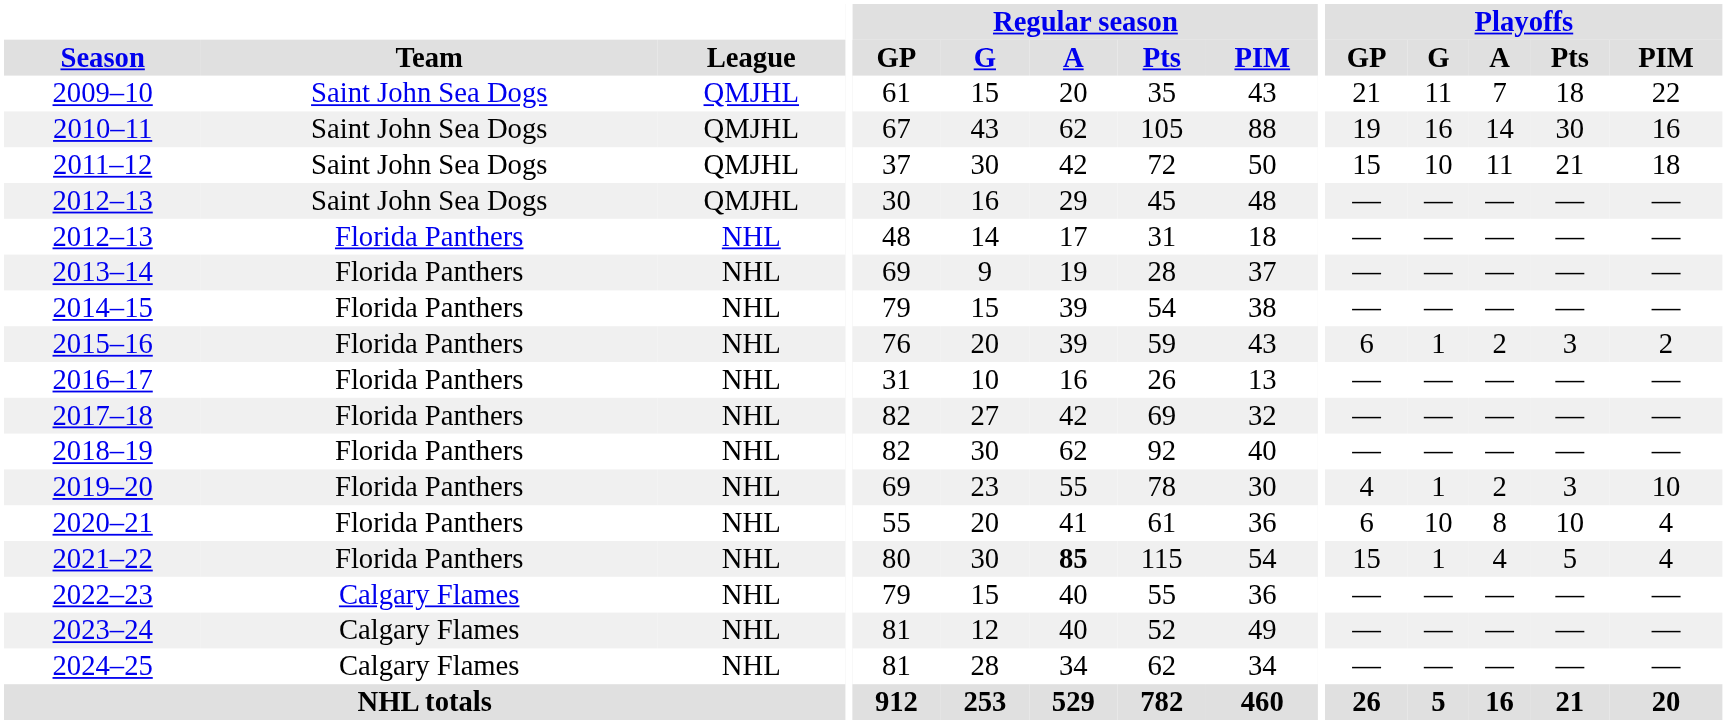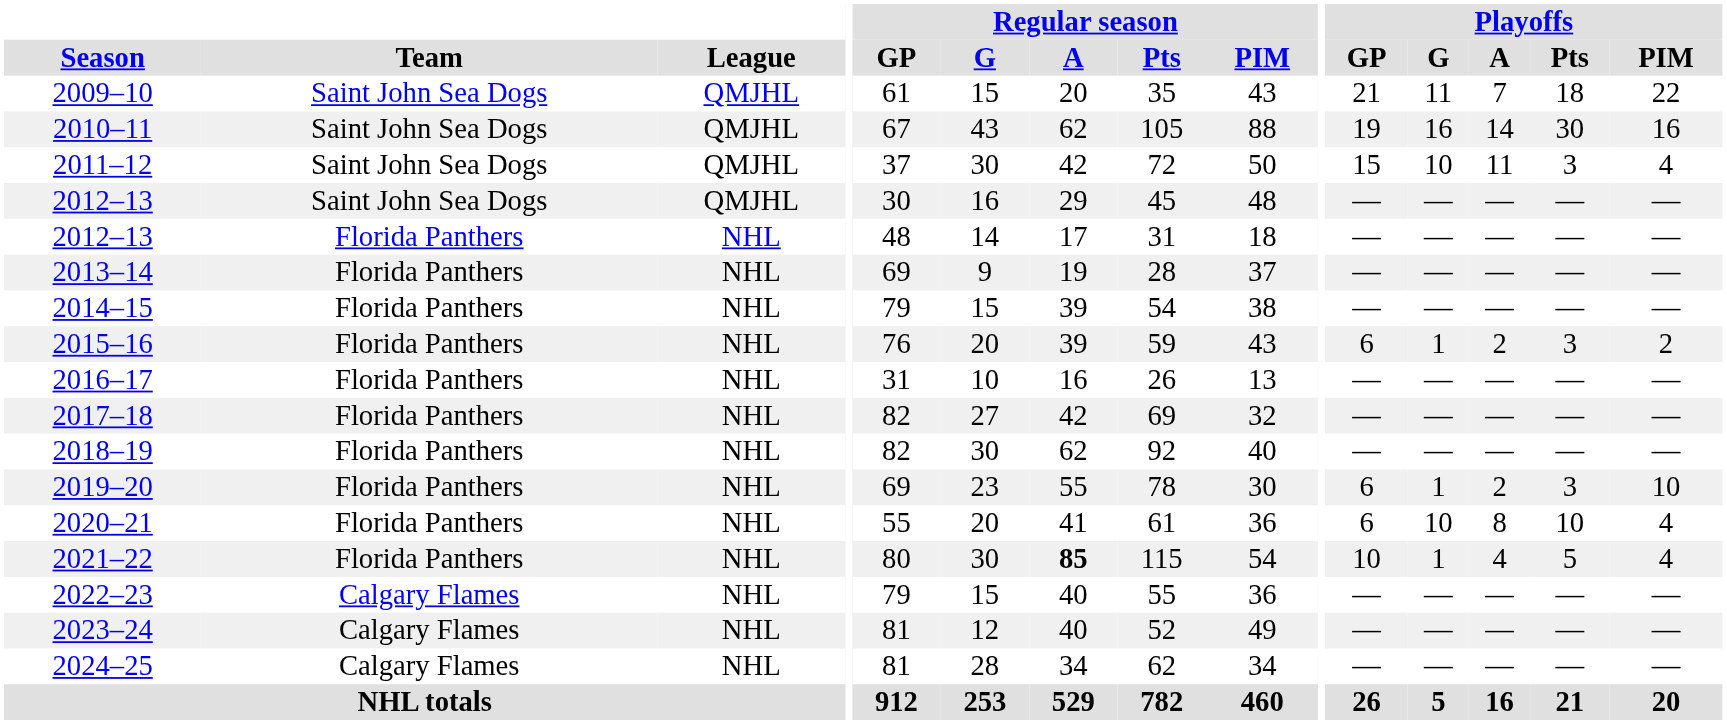2011–12 | Playoffs / Pts: 21 -> 3
2011–12 | Playoffs / PIM: 18 -> 4
2019–20 | Playoffs / GP: 4 -> 6
2021–22 | Playoffs / GP: 15 -> 10
